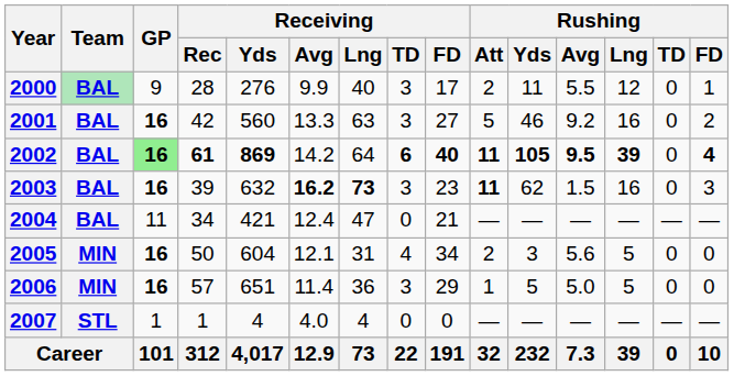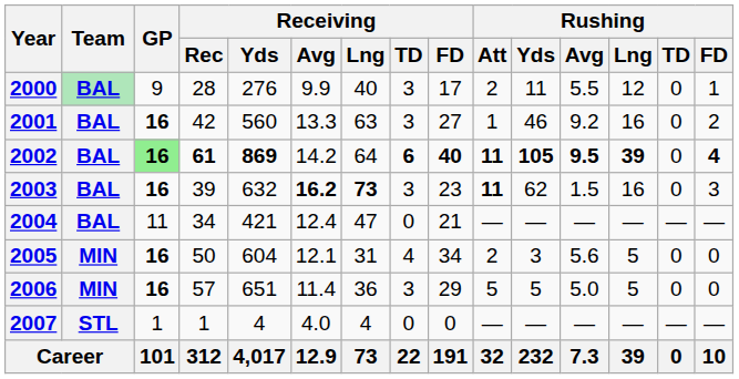2001 | Rushing / Att: 5 -> 1
2006 | Rushing / Att: 1 -> 5
